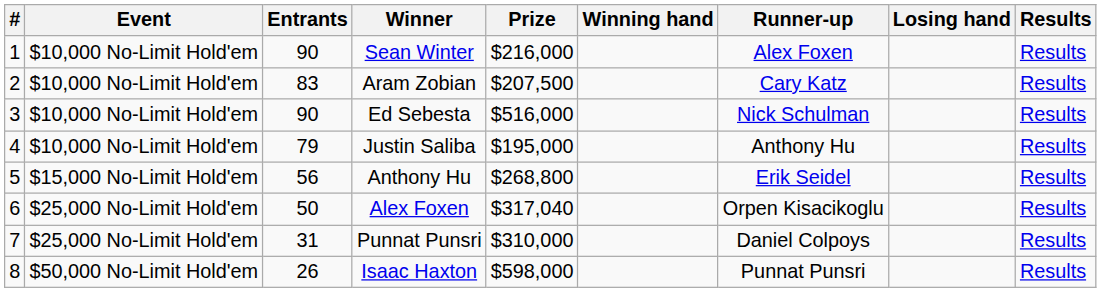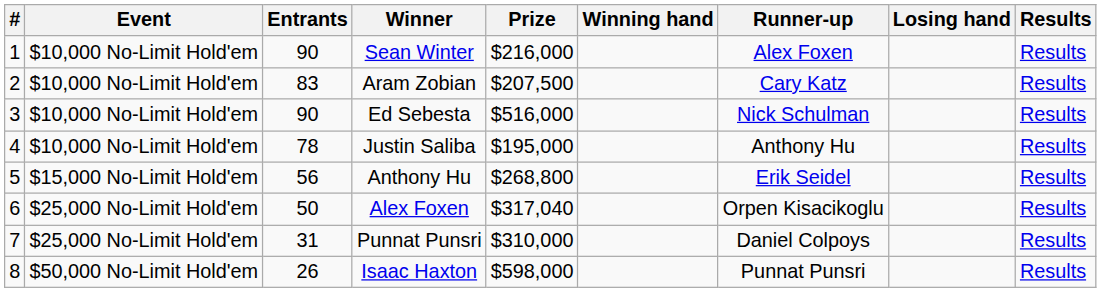Justin Saliba | Entrants: 79 -> 78
